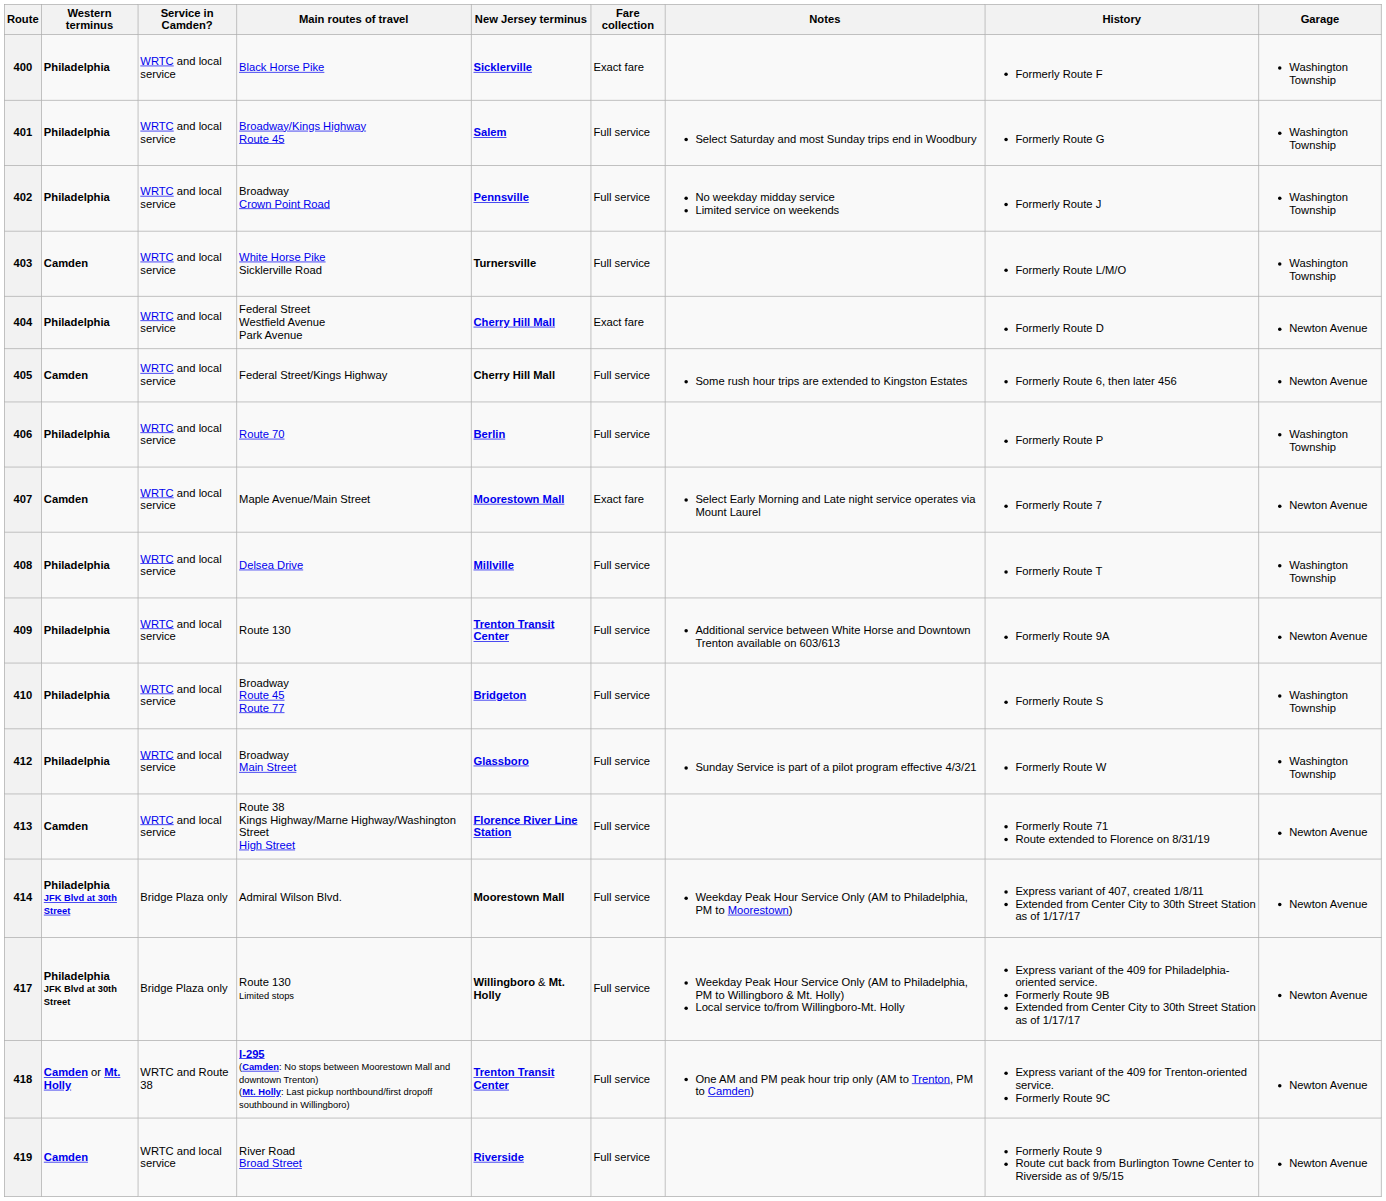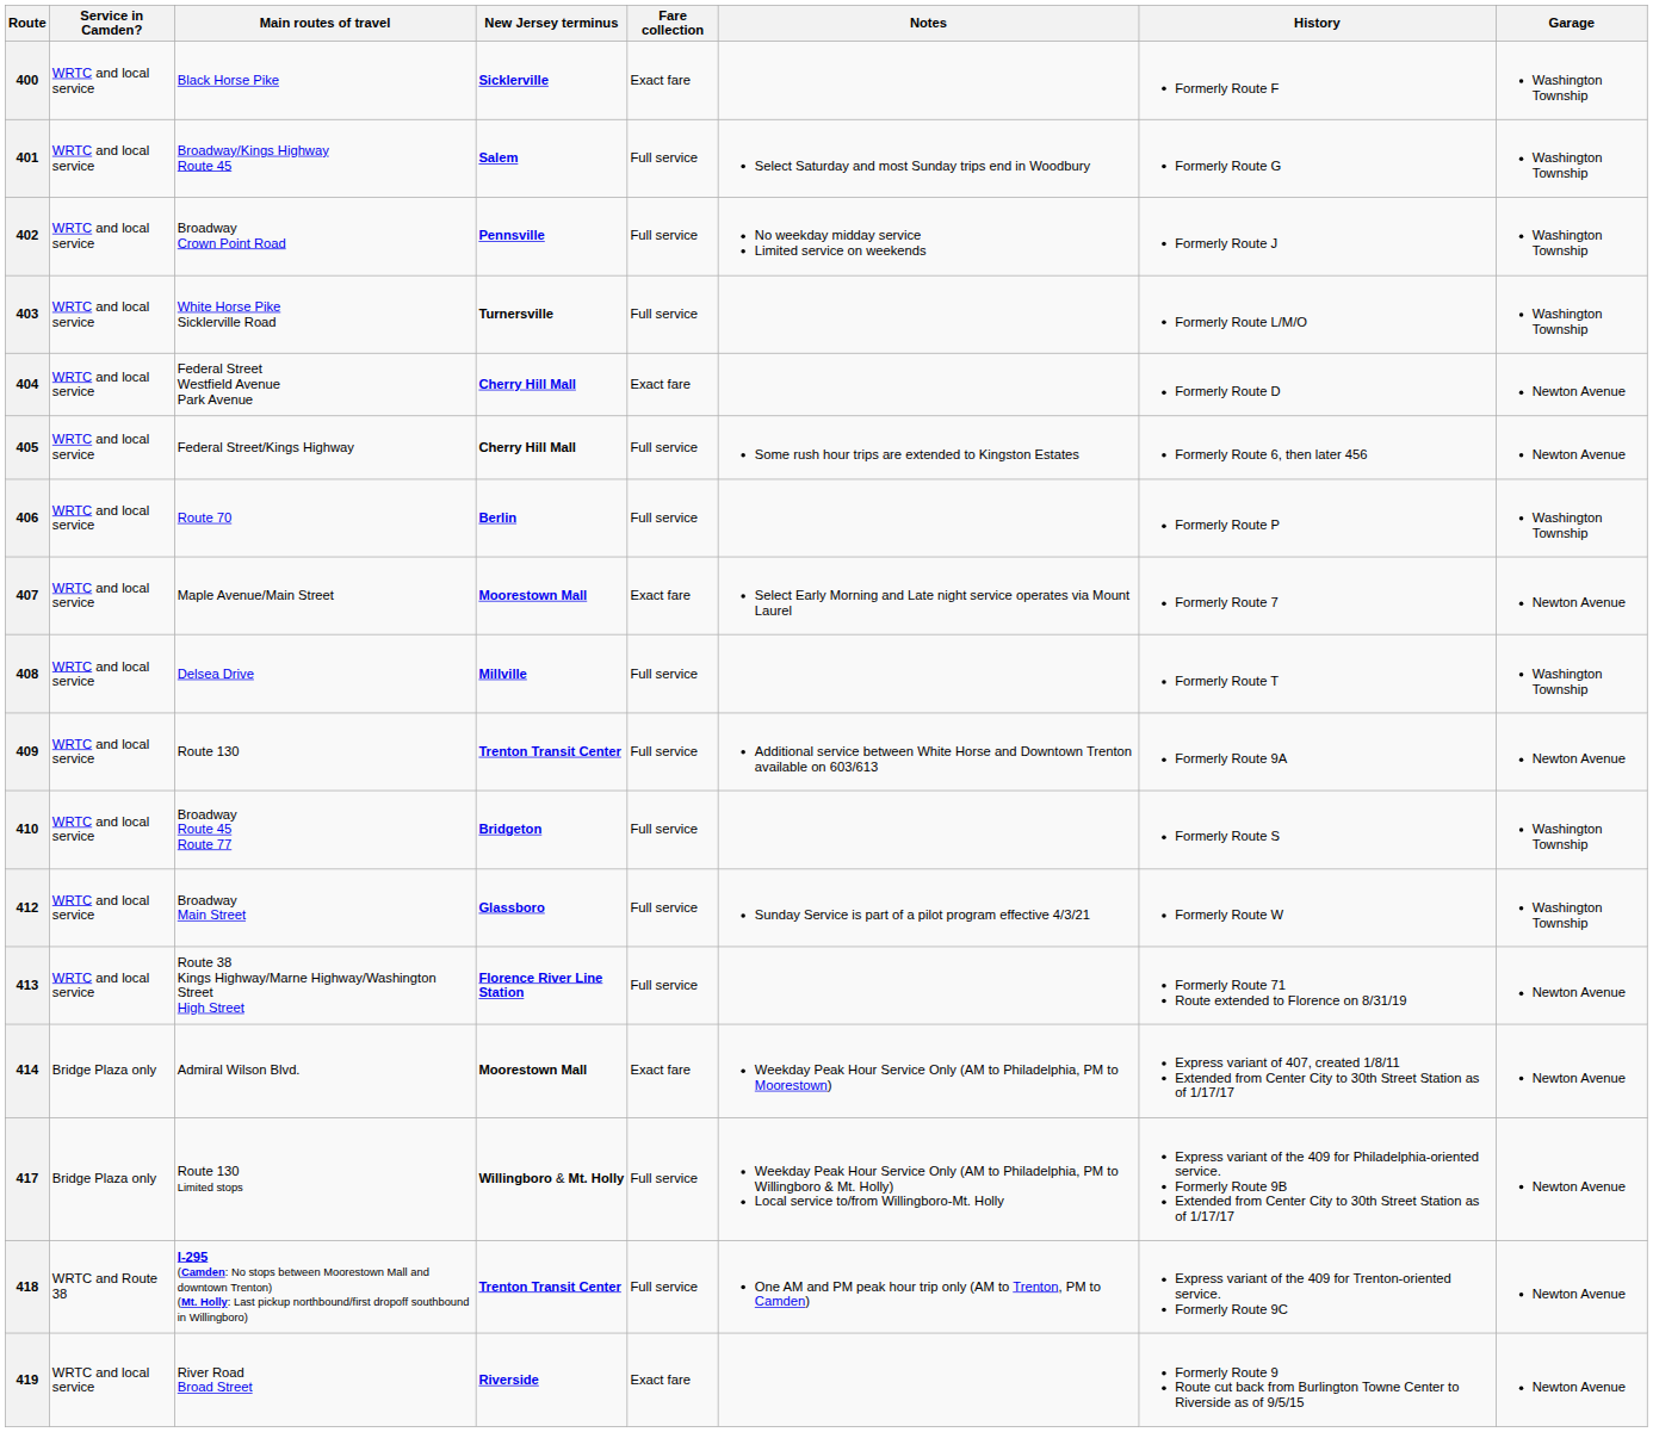- column: Western terminus | Philadelphia | Philadelphia | Philadelphia | Camden | Philadelphia | Camden | Philadelphia | Camden | Philadelphia | Philadelphia | Philadelphia | Philadelphia | Camden | Philadelphia JFK Blvd at 30th Street | Philadelphia JFK Blvd at 30th Street | Camden or Mt. Holly | Camden
414 | Fare collection: Full service -> Exact fare
419 | Fare collection: Full service -> Exact fare
